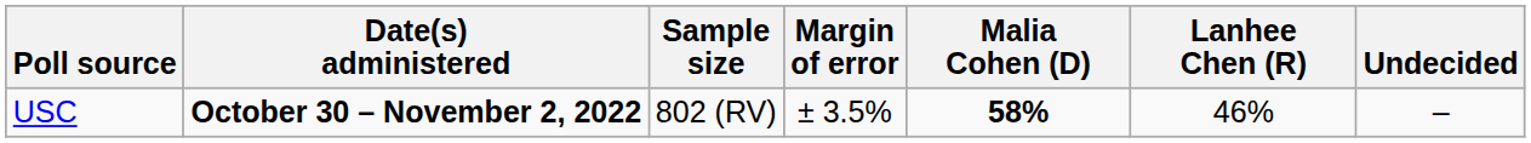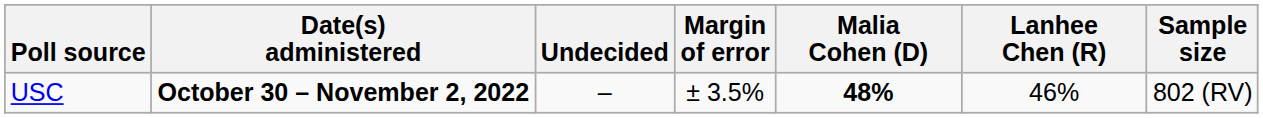columns swapped: Sample size <-> Undecided
USC | Malia Cohen (D): 58% -> 48%
